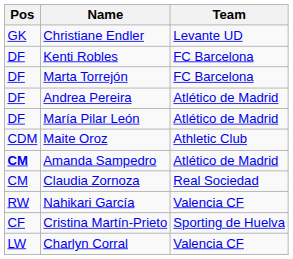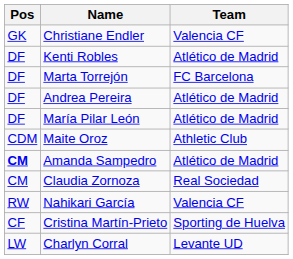Christiane Endler | Team: Levante UD -> Valencia CF
Kenti Robles | Team: FC Barcelona -> Atlético de Madrid
Charlyn Corral | Team: Valencia CF -> Levante UD
